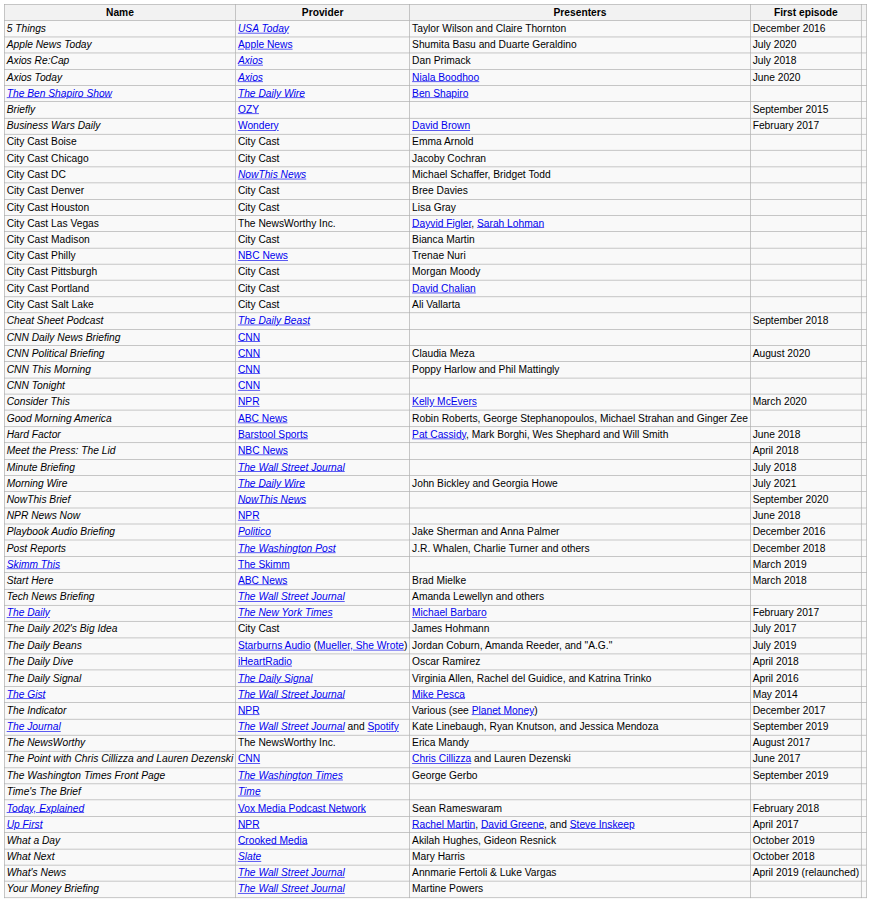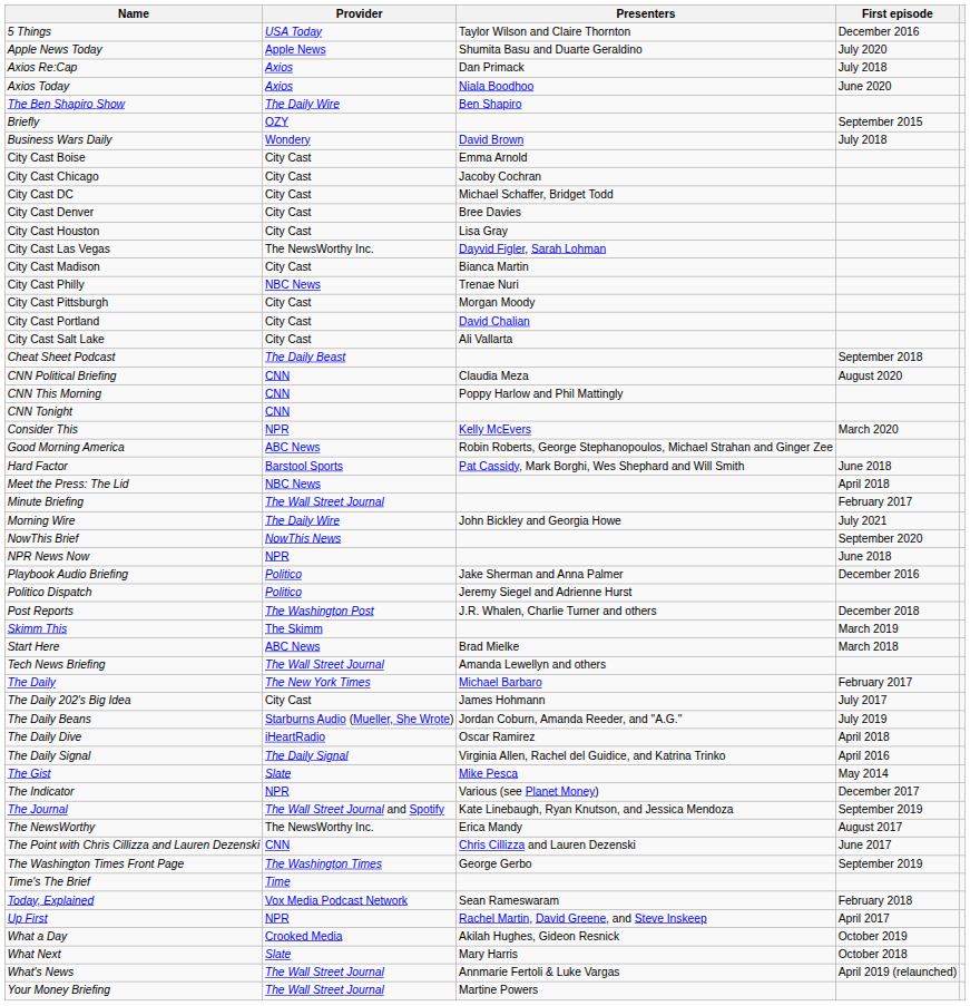Business Wars Daily | First episode: February 2017 -> July 2018
City Cast DC | Provider: NowThis News -> City Cast
- row: CNN Daily News Briefing | CNN
Minute Briefing | First episode: July 2018 -> February 2017
+ row: Politico Dispatch | Politico | Jeremy Siegel and Adrienne Hurst
The Gist | Provider: The Wall Street Journal -> Slate
